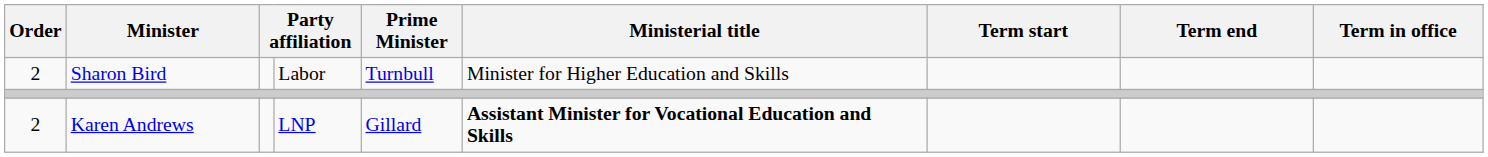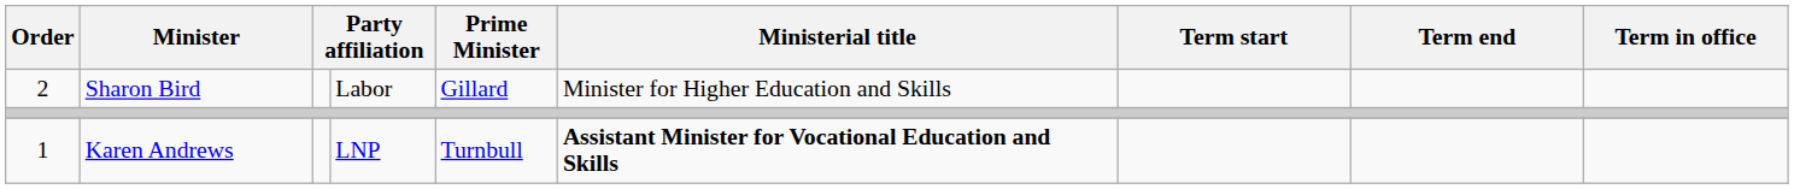Sharon Bird | Prime Minister: Turnbull -> Gillard
Karen Andrews | Order: 2 -> 1
Karen Andrews | Prime Minister: Gillard -> Turnbull
